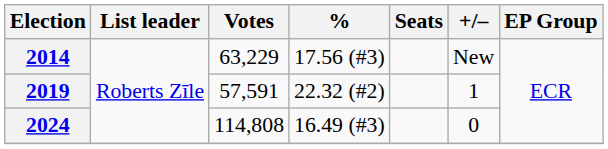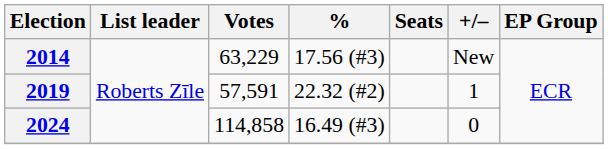2024 | Votes: 114,808 -> 114,858
